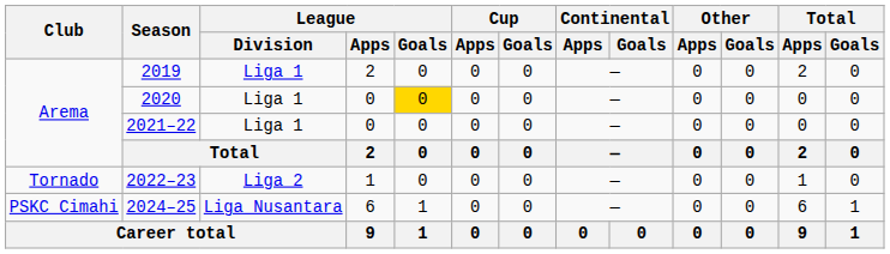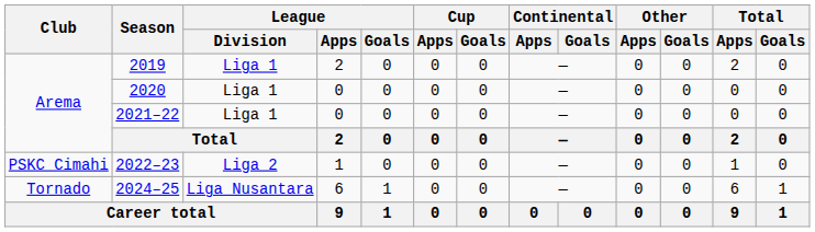2020 | League / Goals: gold background -> no background
2022–23 | Club: Tornado -> PSKC Cimahi
2024–25 | Club: PSKC Cimahi -> Tornado
